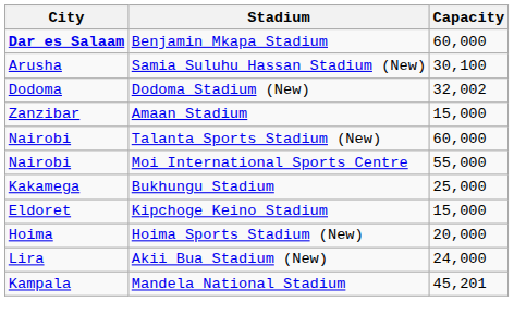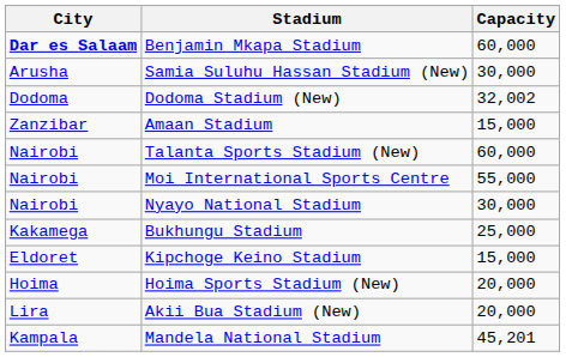Samia Suluhu Hassan Stadium (New) | Capacity: 30,100 -> 30,000
+ row: Nairobi | Nyayo National Stadium | 30,000
Akii Bua Stadium (New) | Capacity: 24,000 -> 20,000
